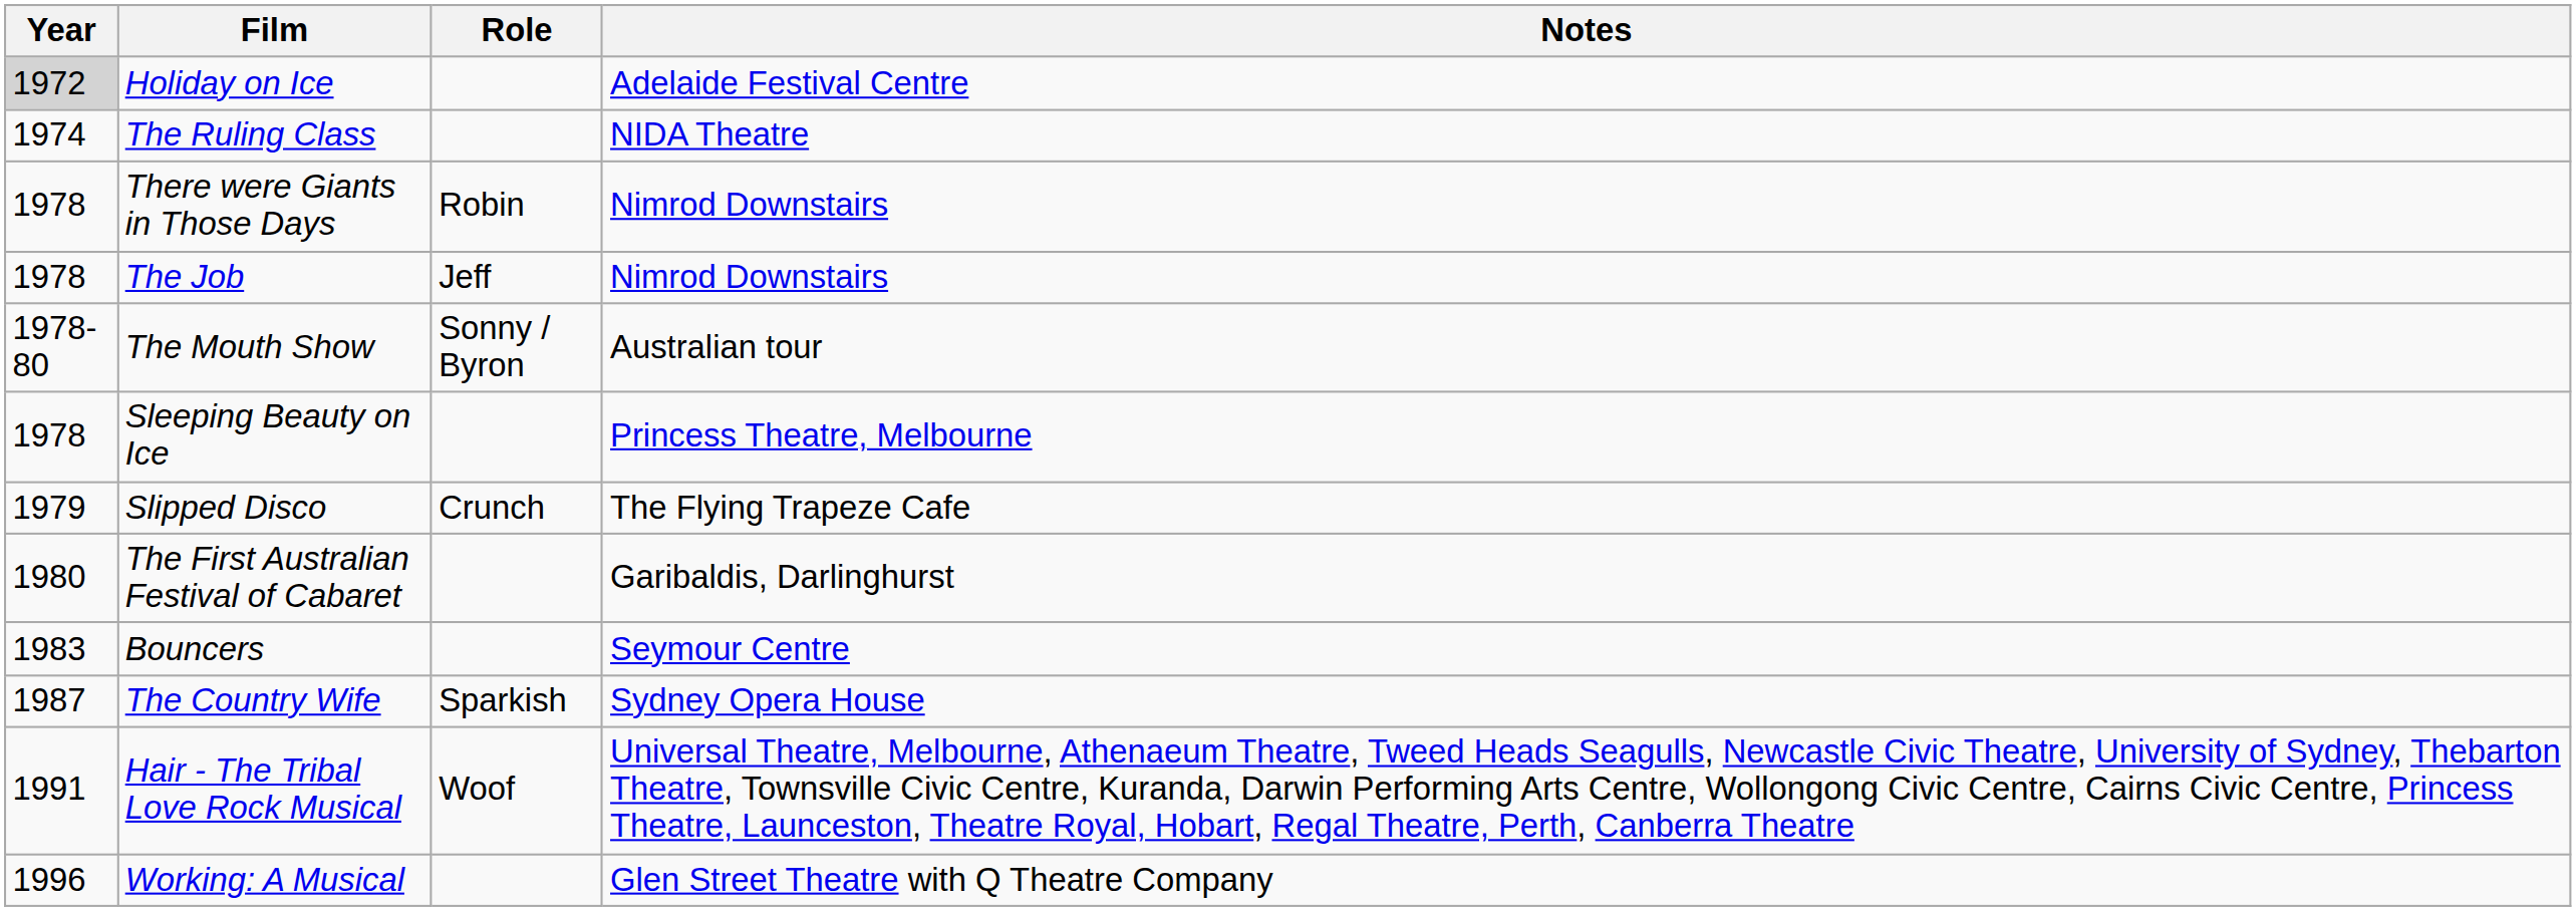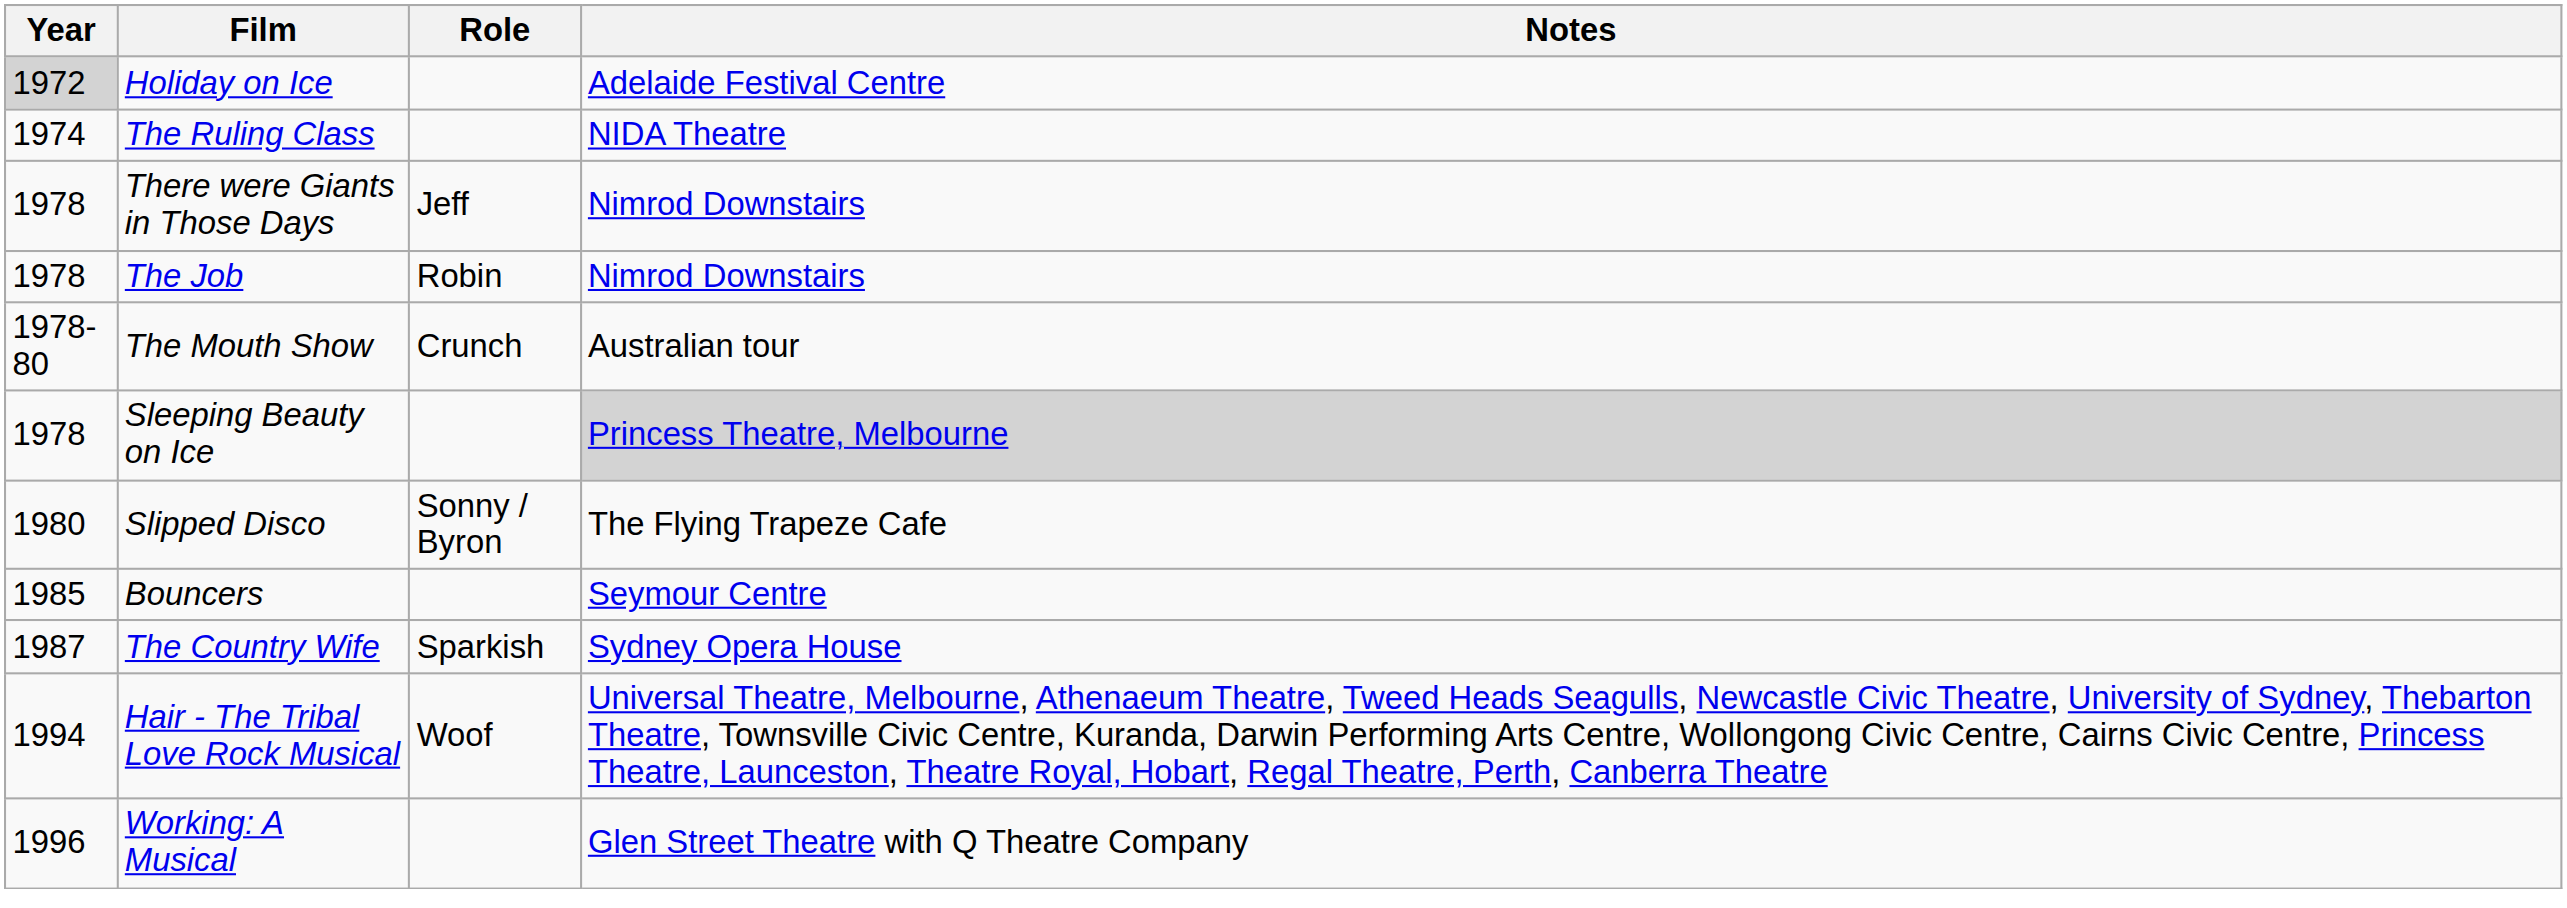There were Giants in Those Days | Role: Robin -> Jeff
The Job | Role: Jeff -> Robin
The Mouth Show | Role: Sonny / Byron -> Crunch
Sleeping Beauty on Ice | Notes: no background -> lightgrey background
Slipped Disco | Year: 1979 -> 1980
Slipped Disco | Role: Crunch -> Sonny / Byron
- row: 1980 | The First Australian Festival of Cabaret | Garibaldis, Darlinghurst
Bouncers | Year: 1983 -> 1985
Hair - The Tribal Love Rock Musical | Year: 1991 -> 1994
